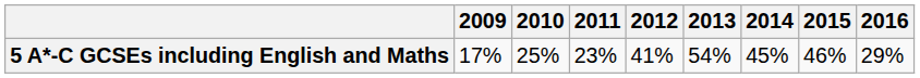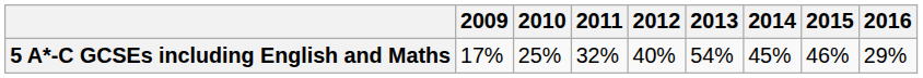5 A*-C GCSEs including English and Maths | 2011: 23% -> 32%
5 A*-C GCSEs including English and Maths | 2012: 41% -> 40%
